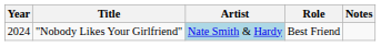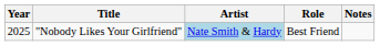"Nobody Likes Your Girlfriend" | Year: 2024 -> 2025
